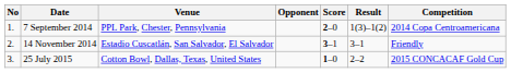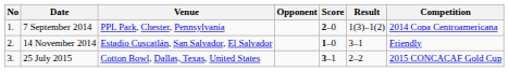14 November 2014 | Score: 3–1 -> 1–0
25 July 2015 | Score: 1–0 -> 3–1
